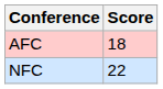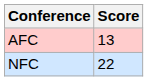AFC | Score: 18 -> 13
